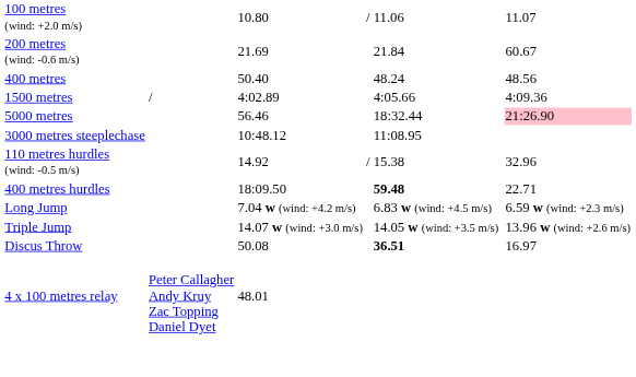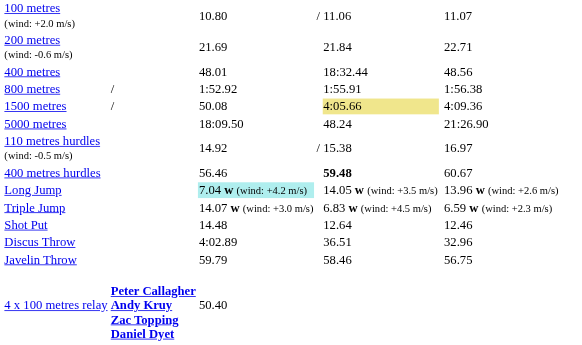200 metres (wind: -0.6 m/s) | column 7: 60.67 -> 22.71
400 metres | column 3: 50.40 -> 48.01
400 metres | column 5: 48.24 -> 18:32.44
+ row: 800 metres | / | 1:52.92 | 1:55.91 | 1:56.38
1500 metres | column 3: 4:02.89 -> 50.08
1500 metres | column 5: no background -> khaki background
5000 metres | column 3: 56.46 -> 18:09.50
5000 metres | column 5: 18:32.44 -> 48.24
5000 metres | column 7: pink background -> no background
- row: 3000 metres steeplechase | 10:48.12 | 11:08.95
110 metres hurdles (wind: -0.5 m/s) | column 7: 32.96 -> 16.97
400 metres hurdles | column 3: 18:09.50 -> 56.46
400 metres hurdles | column 7: 22.71 -> 60.67
Long Jump | column 3: no background -> paleturquoise background
Long Jump | column 5: 6.83 w (wind: +4.5 m/s) -> 14.05 w (wind: +3.5 m/s)
Long Jump | column 7: 6.59 w (wind: +2.3 m/s) -> 13.96 w (wind: +2.6 m/s)
Triple Jump | column 5: 14.05 w (wind: +3.5 m/s) -> 6.83 w (wind: +4.5 m/s)
Triple Jump | column 7: 13.96 w (wind: +2.6 m/s) -> 6.59 w (wind: +2.3 m/s)
+ row: Shot Put | 14.48 | 12.64 | 12.46
Discus Throw | column 3: 50.08 -> 4:02.89
Discus Throw | column 5: bold -> normal
Discus Throw | column 7: 16.97 -> 32.96
+ row: Javelin Throw | 59.79 | 58.46 | 56.75
4 x 100 metres relay | column 2: normal -> bold
4 x 100 metres relay | column 3: 48.01 -> 50.40
